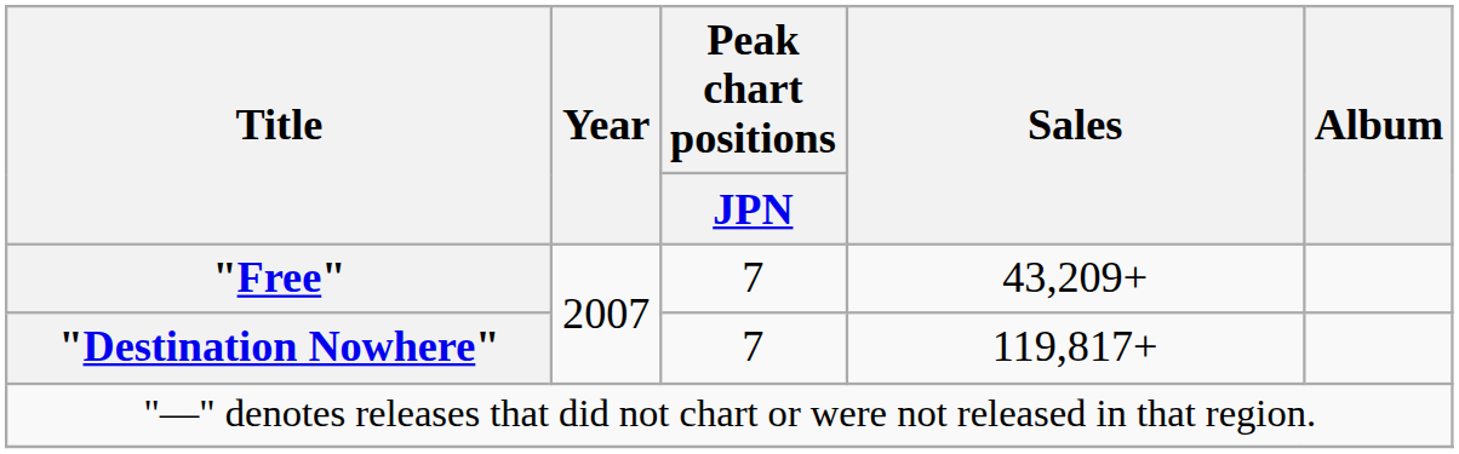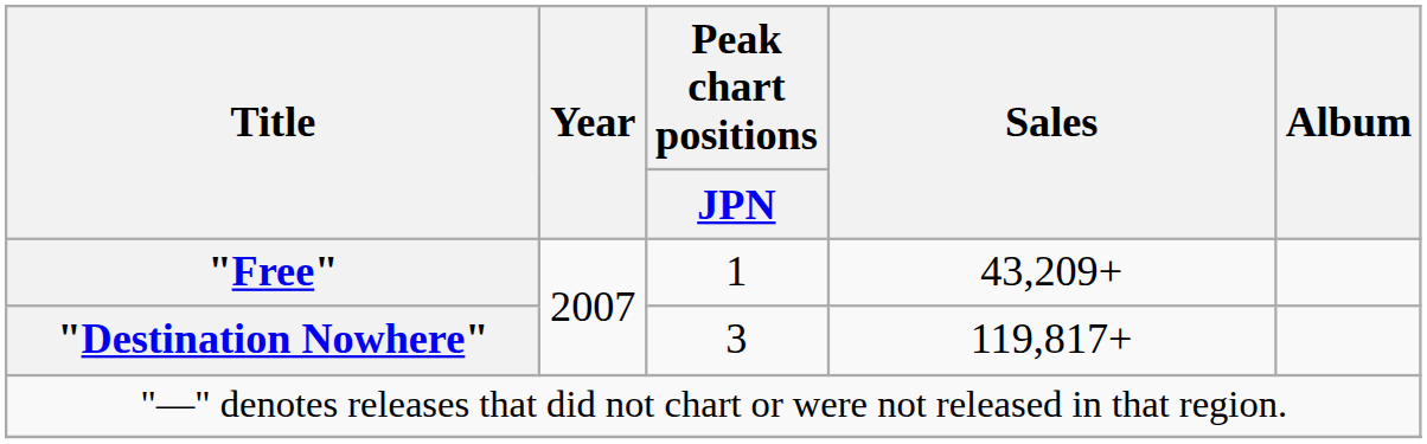"Free" | Peak chart positions / JPN: 7 -> 1
"Destination Nowhere" | Peak chart positions / JPN: 7 -> 3
